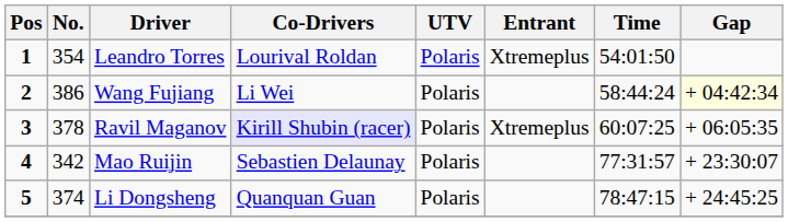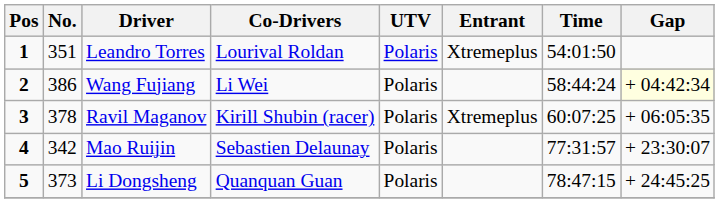Leandro Torres | No.: 354 -> 351
Ravil Maganov | Co-Drivers: lavender background -> no background
Li Dongsheng | No.: 374 -> 373
